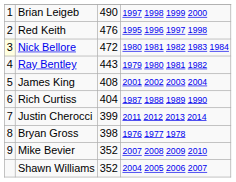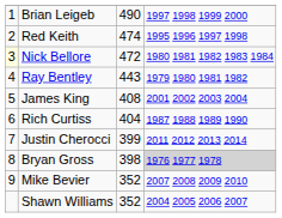Red Keith | column 3: 476 -> 474
Bryan Gross | column 4: no background -> lightgrey background
